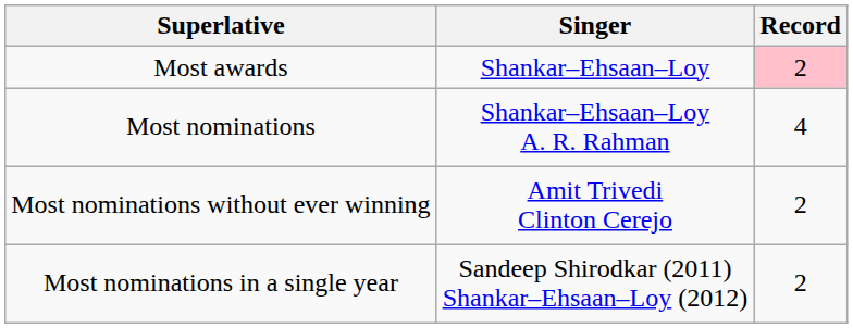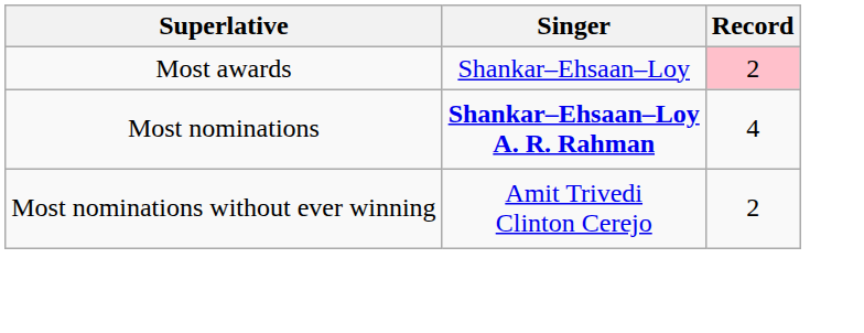Most nominations | Singer: normal -> bold
- row: Most nominations in a single year | Sandeep Shirodkar (2011) Shankar–Ehsaan–Loy (2012) | 2
